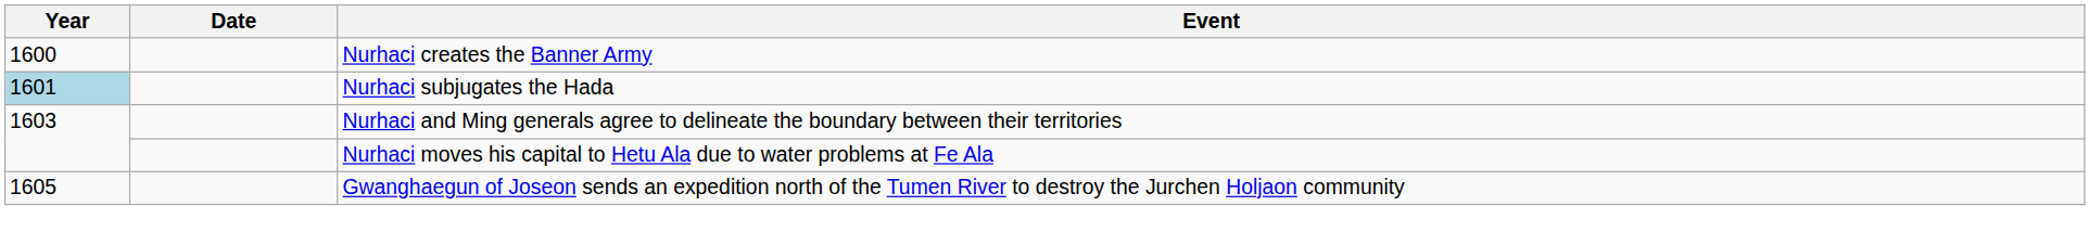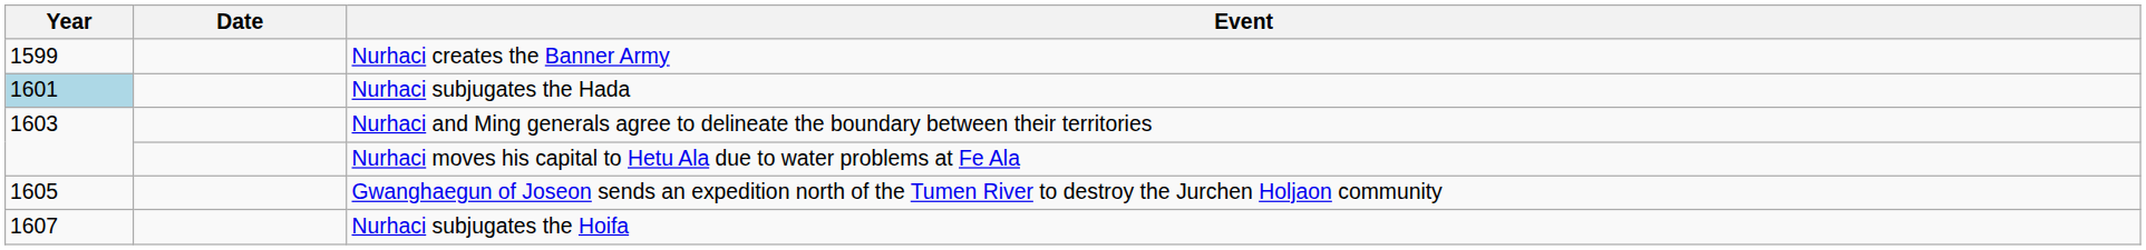Nurhaci creates the Banner Army | Year: 1600 -> 1599
+ row: 1607 | Nurhaci subjugates the Hoifa
